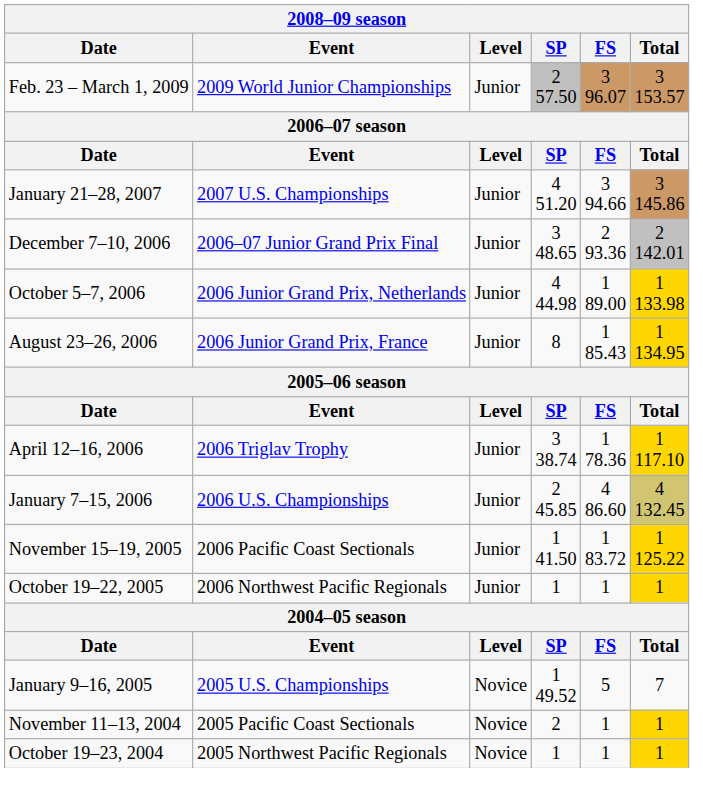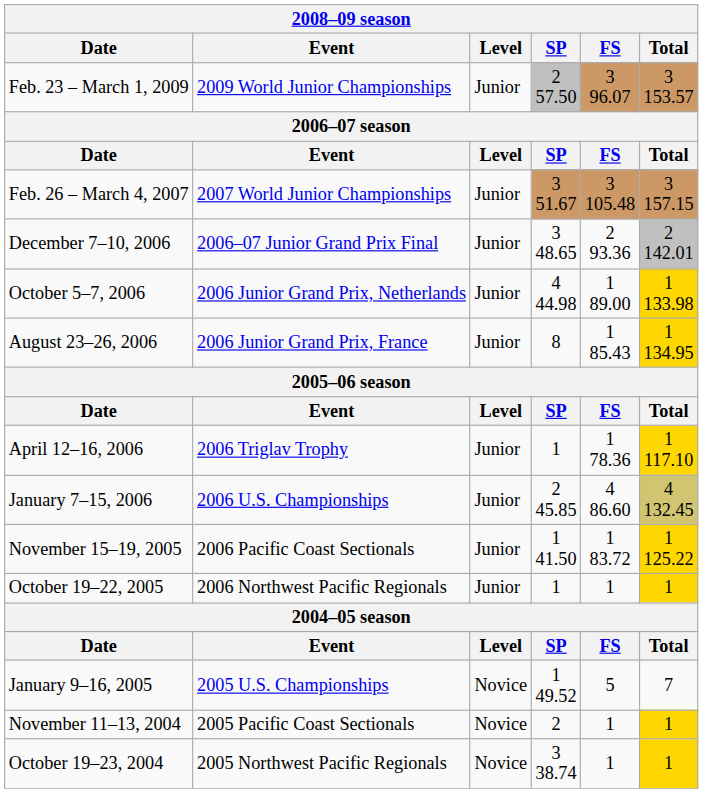+ row: Feb. 26 – March 4, 2007 | 2007 World Junior Championships | Junior | 3 51.67 | 3 105.48 | 3 157.15
- row: January 21–28, 2007 | 2007 U.S. Championships | Junior | 4 51.20 | 3 94.66 | 3 145.86
April 12–16, 2006 | SP: 3 38.74 -> 1
October 19–23, 2004 | SP: 1 -> 3 38.74
